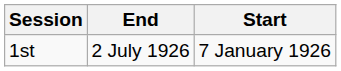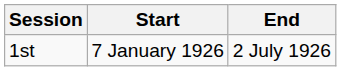columns swapped: Start <-> End
